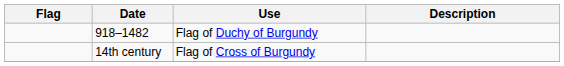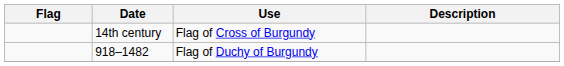rows swapped: 918–1482 <-> 14th century
